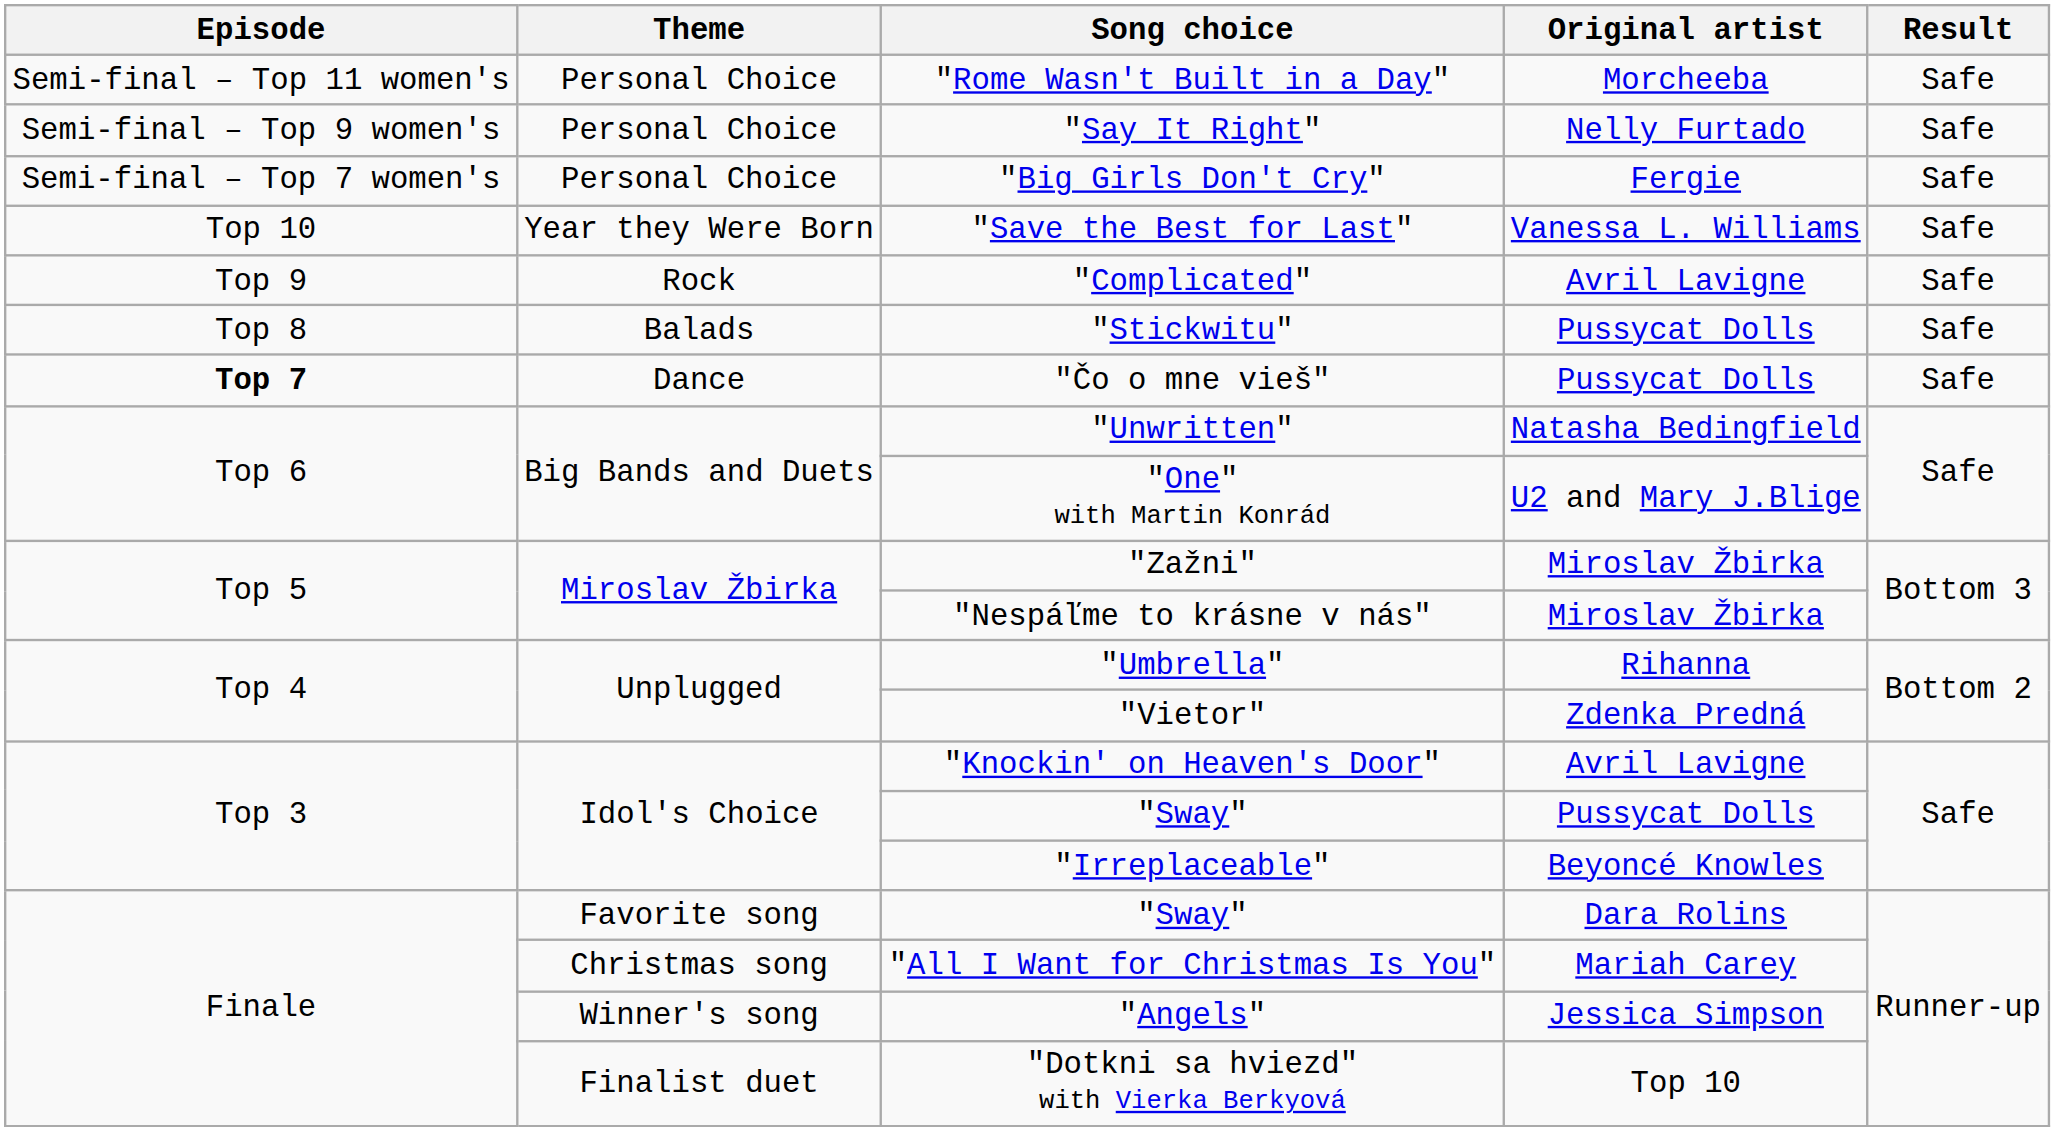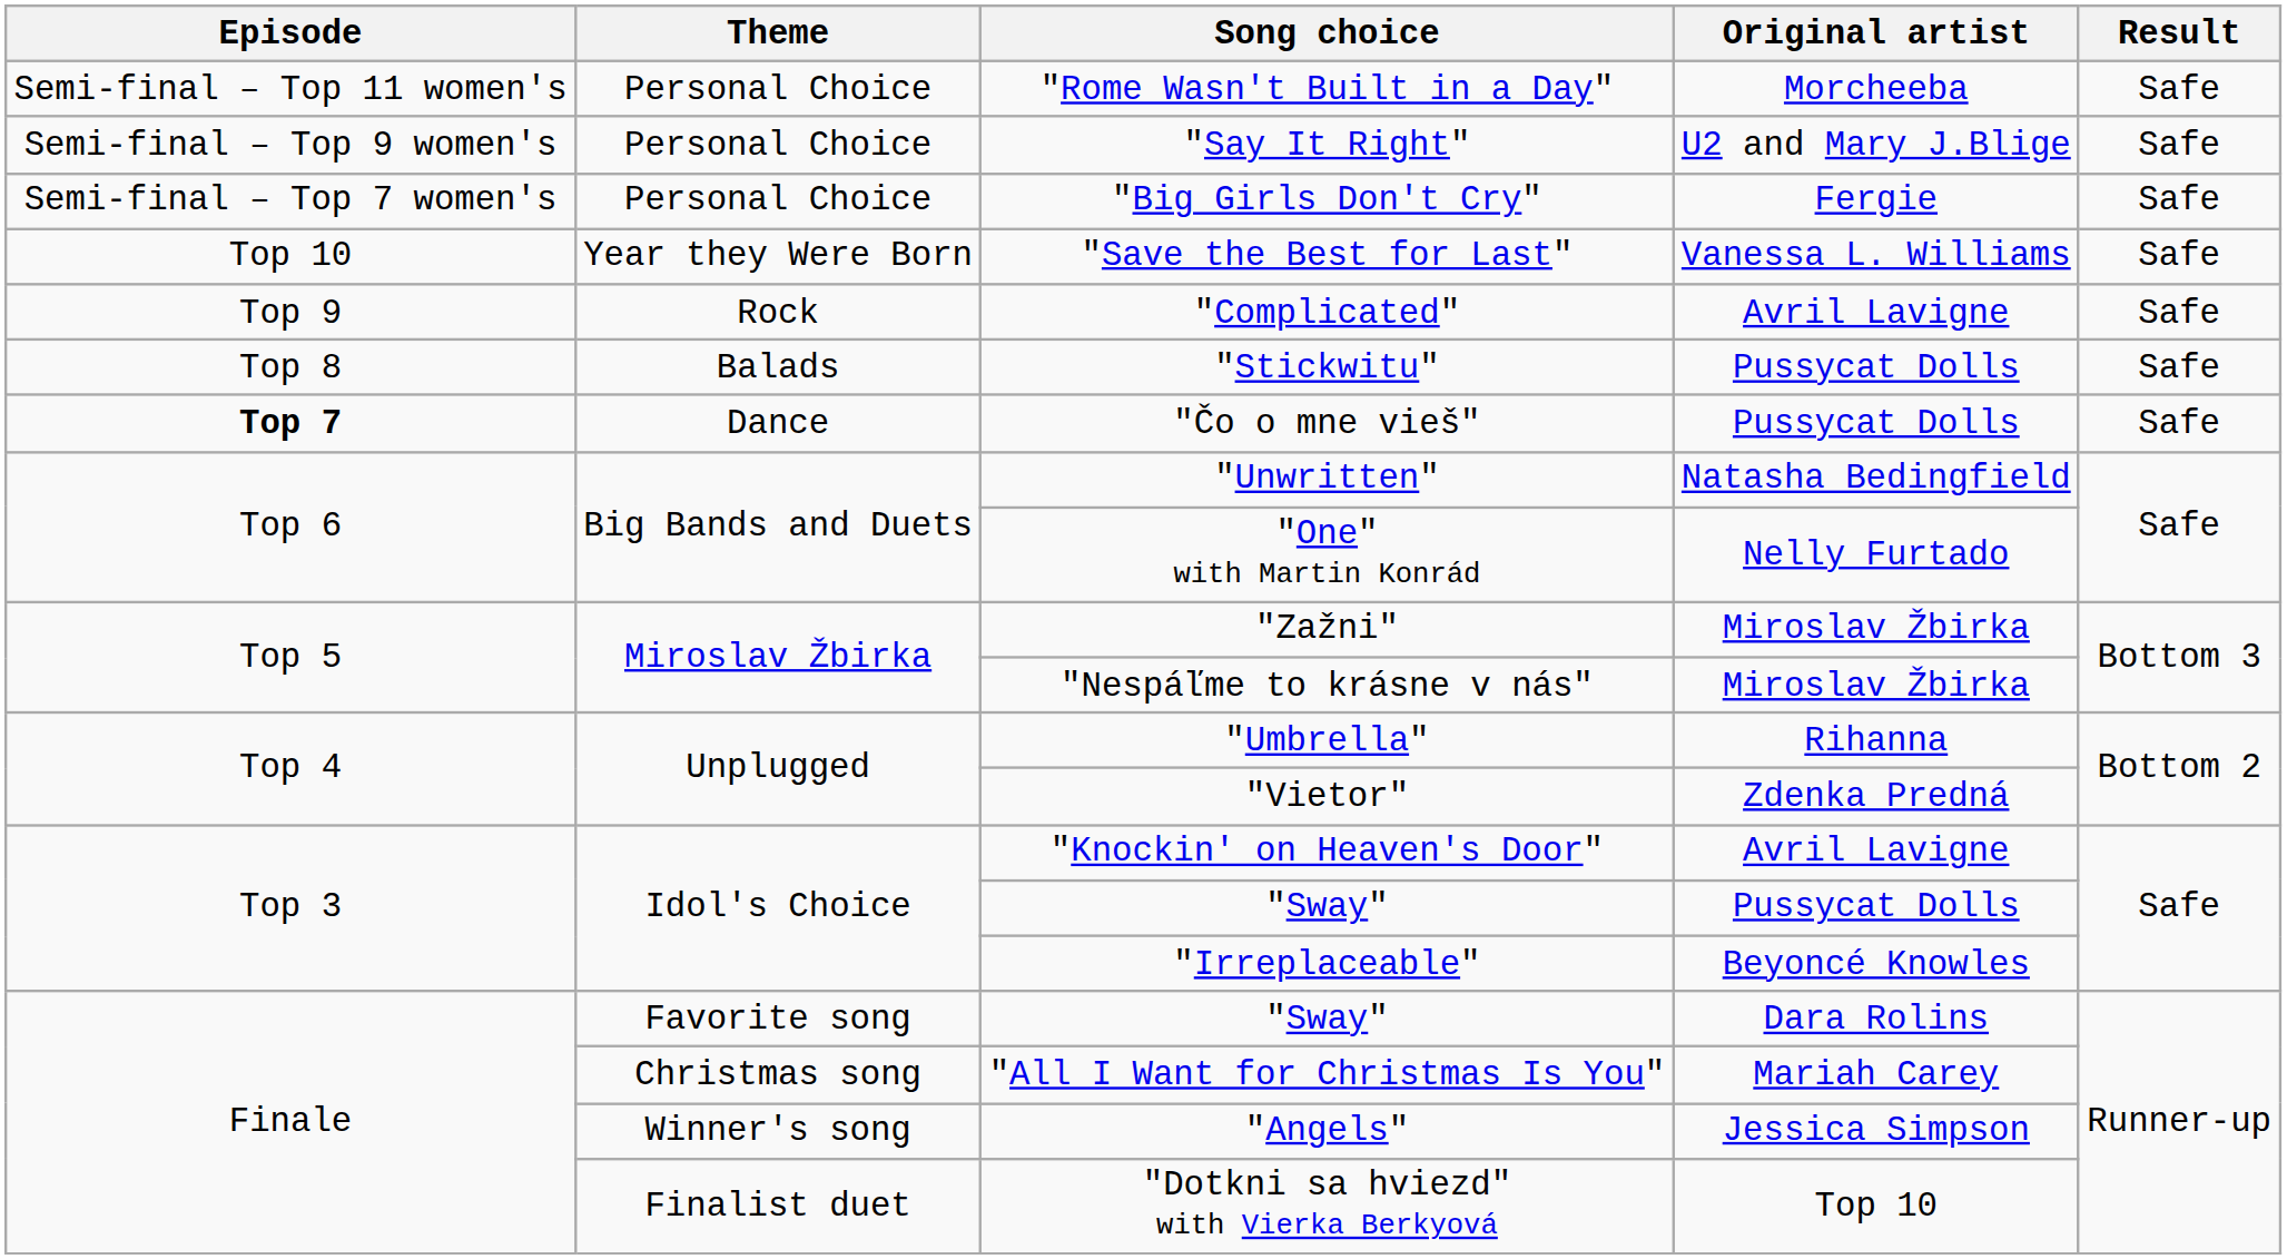"Say It Right" | Original artist: Nelly Furtado -> U2 and Mary J.Blige
"One" with Martin Konrád | Original artist: U2 and Mary J.Blige -> Nelly Furtado
